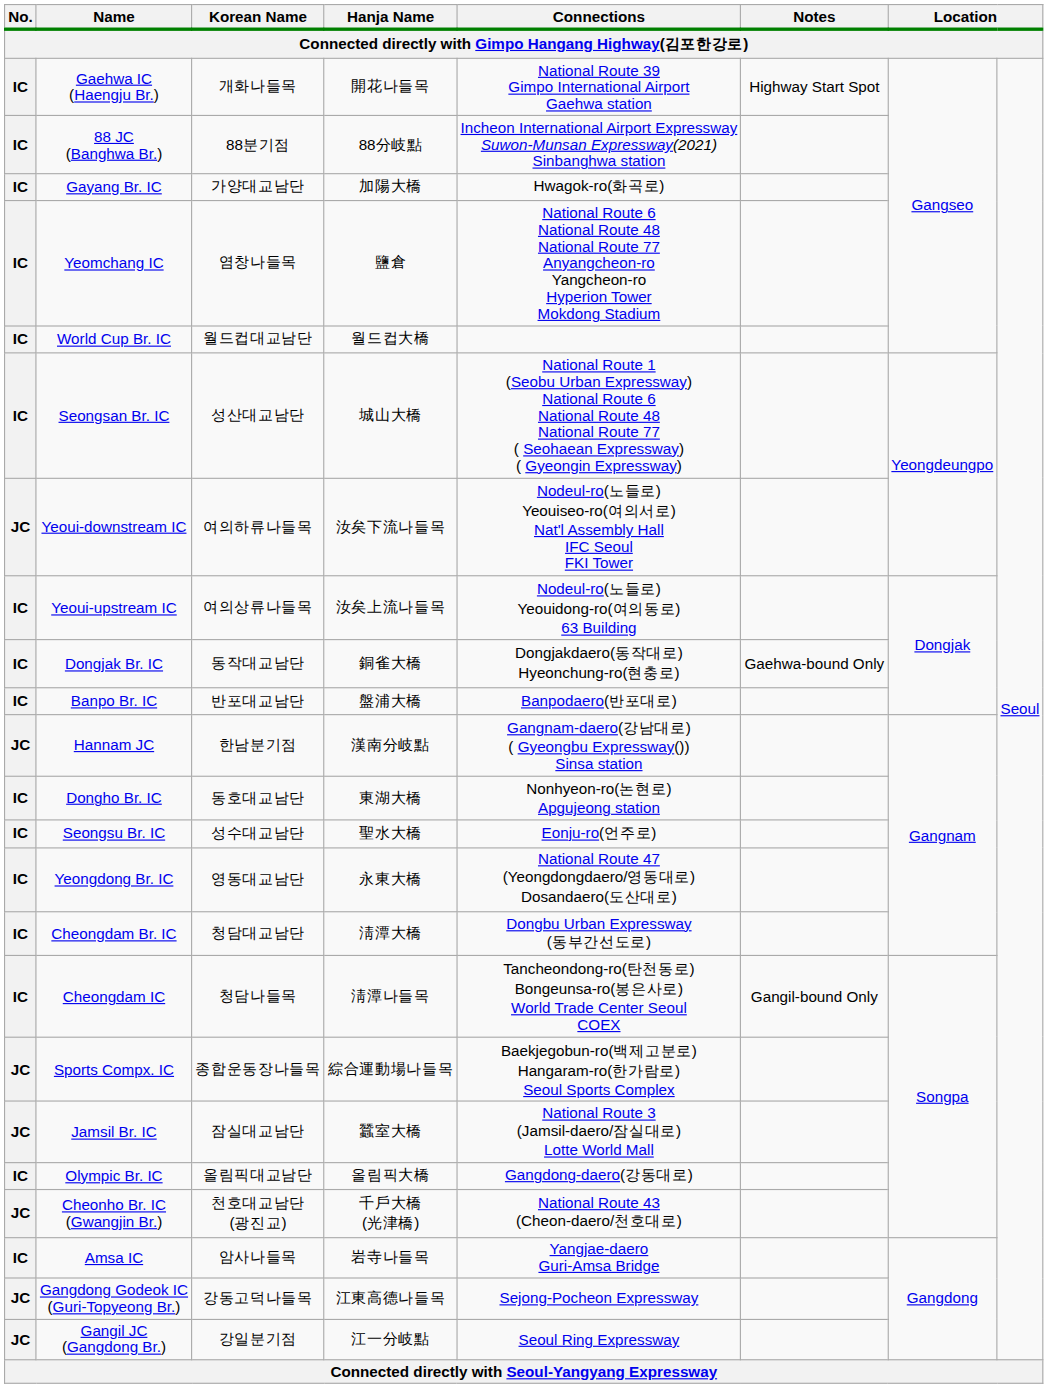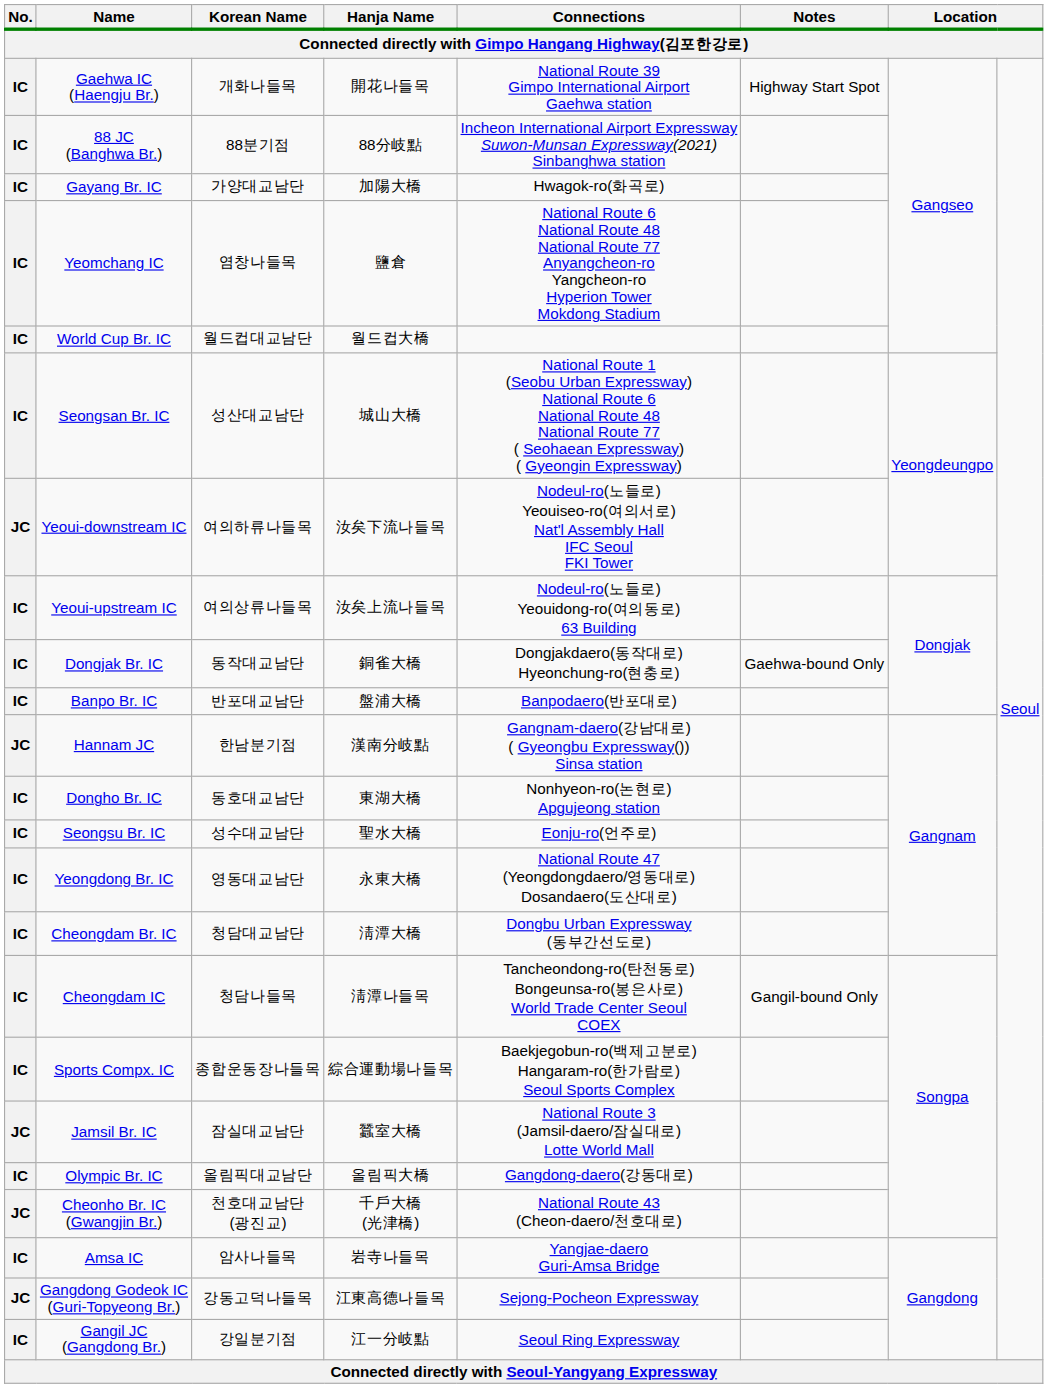Sports Compx. IC | No.: JC -> IC
Gangil JC (Gangdong Br.) | No.: JC -> IC
